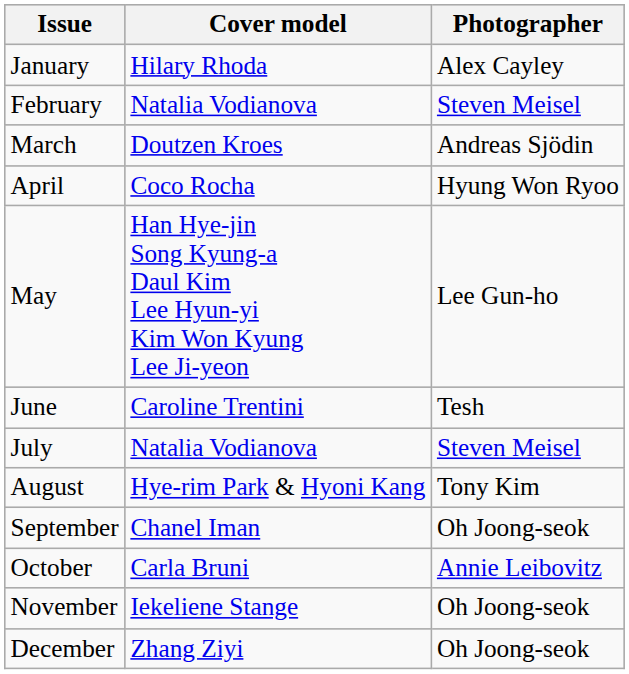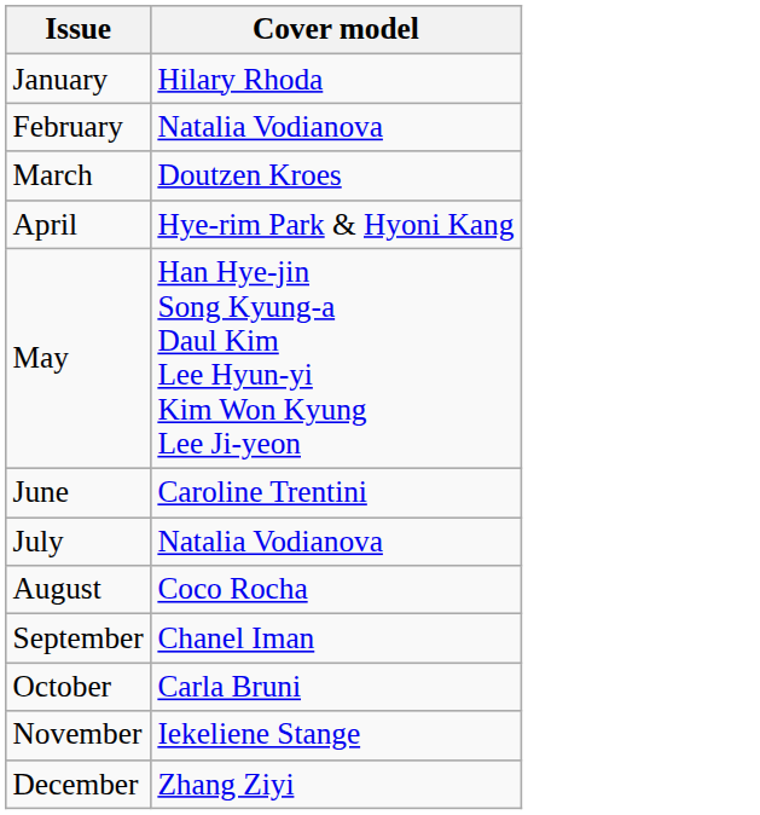- column: Photographer | Alex Cayley | Steven Meisel | Andreas Sjödin | Hyung Won Ryoo | Lee Gun-ho | Tesh | Steven Meisel | Tony Kim | Oh Joong-seok | Annie Leibovitz | Oh Joong-seok | Oh Joong-seok
April | Cover model: Coco Rocha -> Hye-rim Park & Hyoni Kang
August | Cover model: Hye-rim Park & Hyoni Kang -> Coco Rocha
